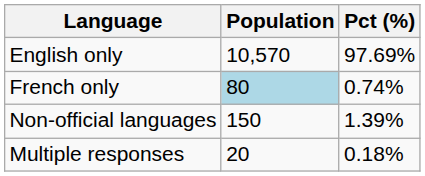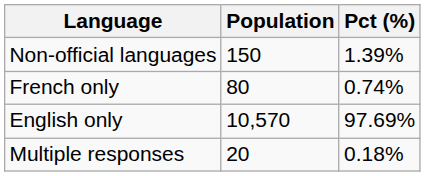rows swapped: English only <-> Non-official languages
French only | Population: lightblue background -> no background
